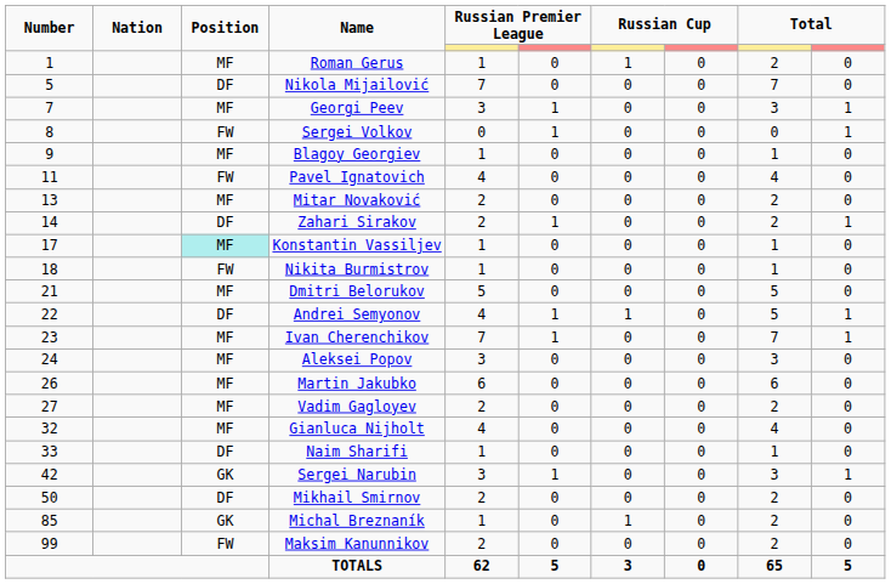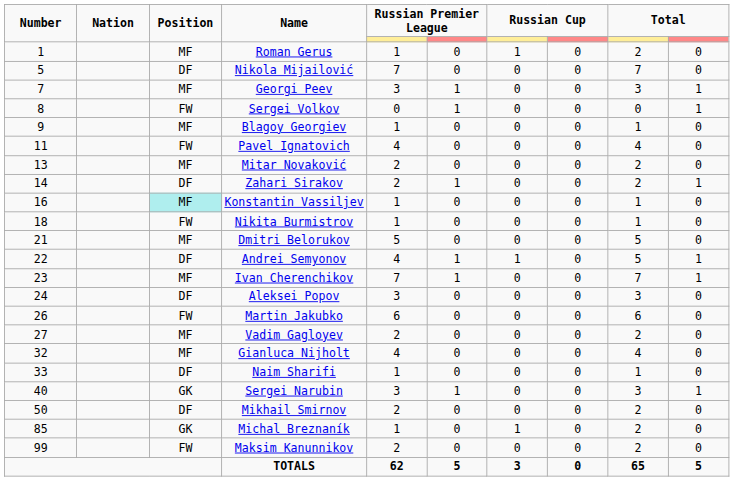Konstantin Vassiljev | Number: 17 -> 16
Aleksei Popov | Position: MF -> DF
Martin Jakubko | Position: MF -> FW
Sergei Narubin | Number: 42 -> 40
